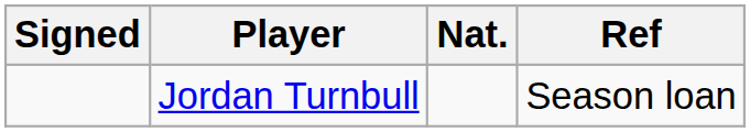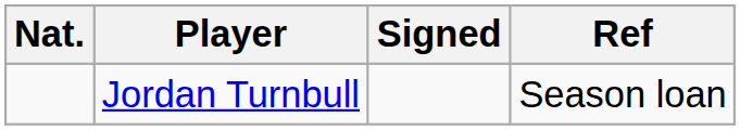columns swapped: Nat. <-> Signed
